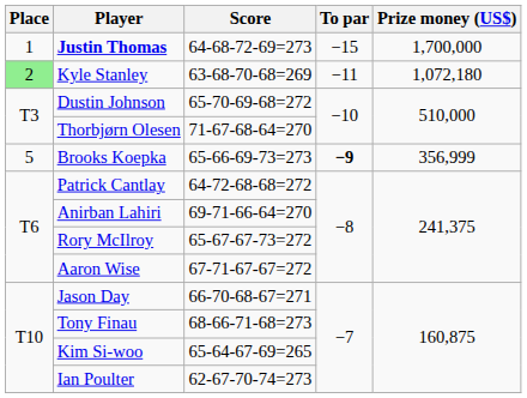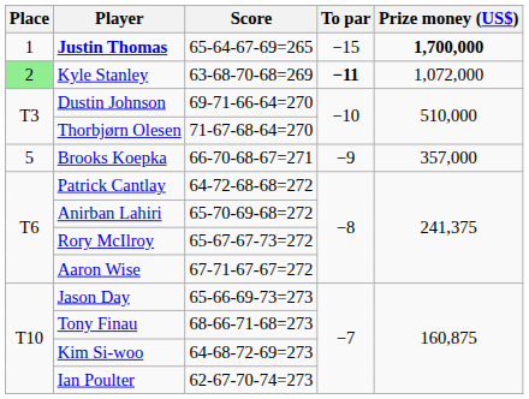Justin Thomas | Score: 64-68-72-69=273 -> 65-64-67-69=265
Justin Thomas | Prize money (US$): normal -> bold
Kyle Stanley | To par: normal -> bold
Kyle Stanley | Prize money (US$): 1,072,180 -> 1,072,000
Dustin Johnson | Score: 65-70-69-68=272 -> 69-71-66-64=270
Brooks Koepka | Score: 65-66-69-73=273 -> 66-70-68-67=271
Brooks Koepka | To par: bold -> normal
Brooks Koepka | Prize money (US$): 356,999 -> 357,000
Anirban Lahiri | Score: 69-71-66-64=270 -> 65-70-69-68=272
Jason Day | Score: 66-70-68-67=271 -> 65-66-69-73=273
Kim Si-woo | Score: 65-64-67-69=265 -> 64-68-72-69=273
